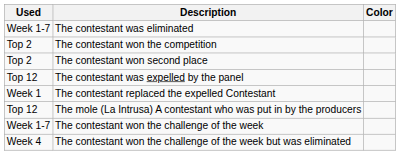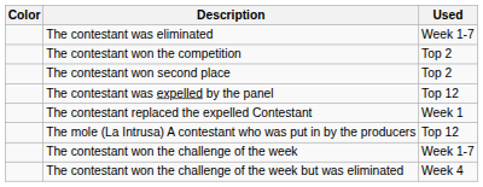columns swapped: Color <-> Used
